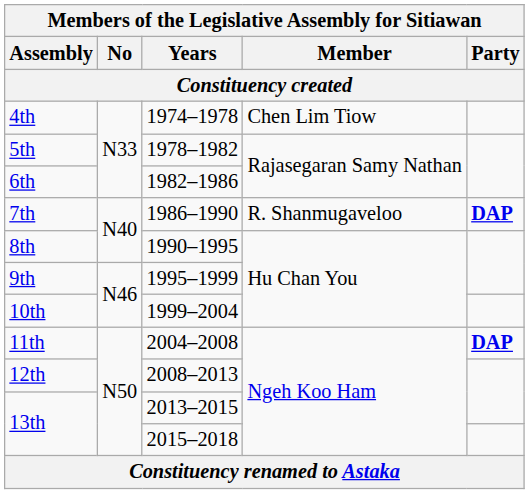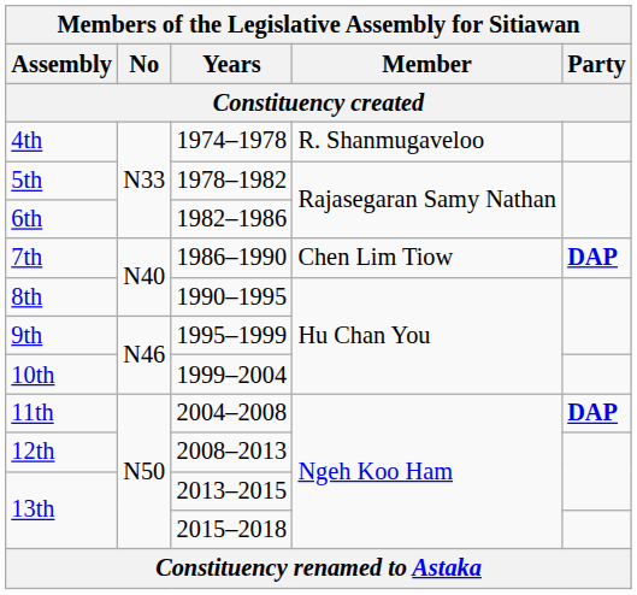4th | Member: Chen Lim Tiow -> R. Shanmugaveloo
7th | Member: R. Shanmugaveloo -> Chen Lim Tiow
